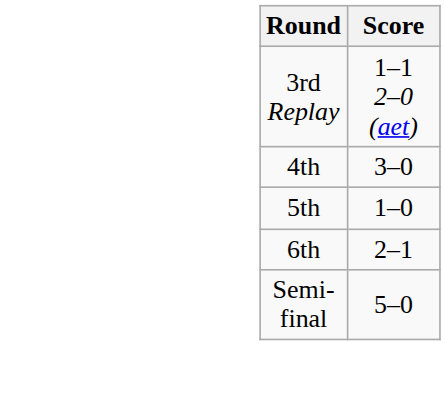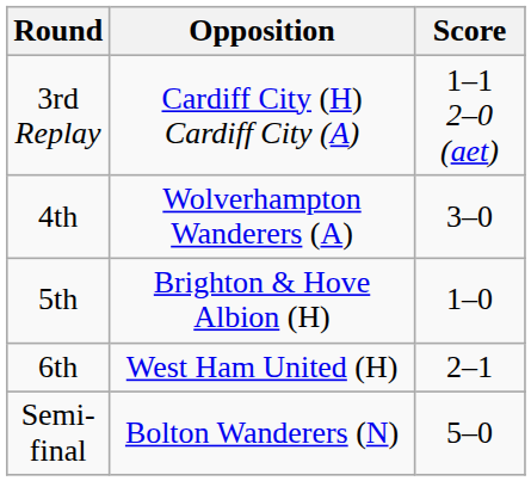+ column: Opposition | Cardiff City (H) Cardiff City (A) | Wolverhampton Wanderers (A) | Brighton & Hove Albion (H) | West Ham United (H) | Bolton Wanderers (N)
